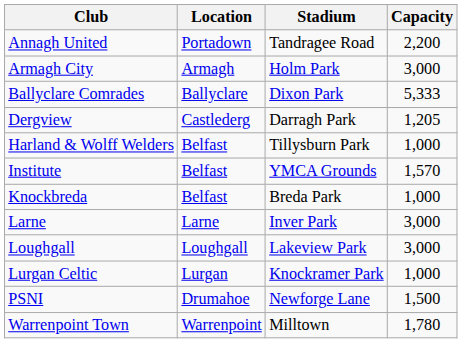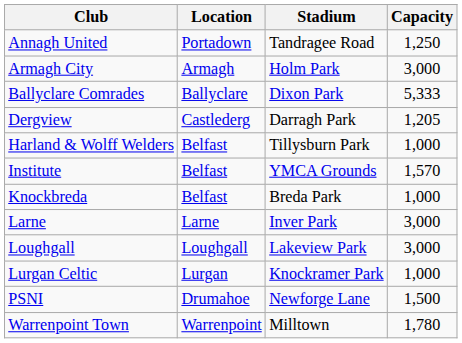Annagh United | Capacity: 2,200 -> 1,250
